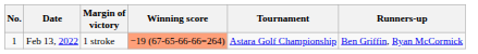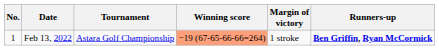columns swapped: Tournament <-> Margin of victory
Feb 13, 2022 | Runners-up: normal -> bold
